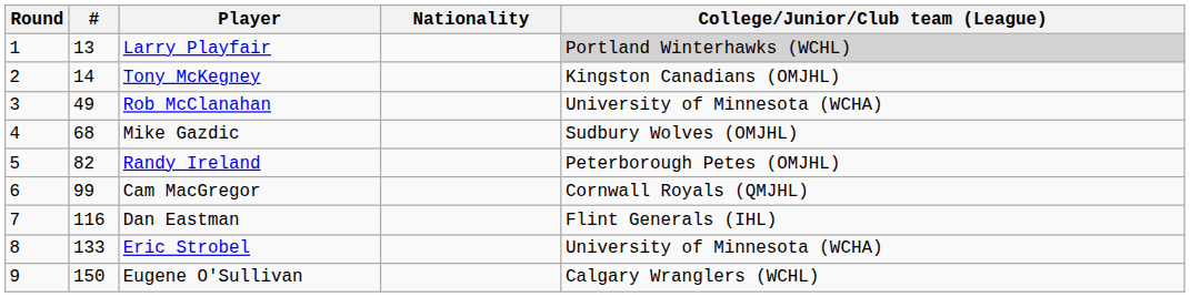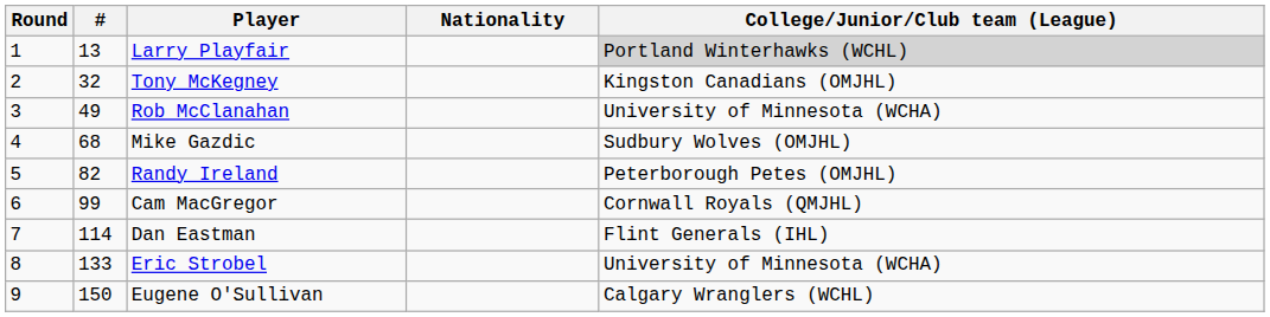Tony McKegney | #: 14 -> 32
Dan Eastman | #: 116 -> 114
